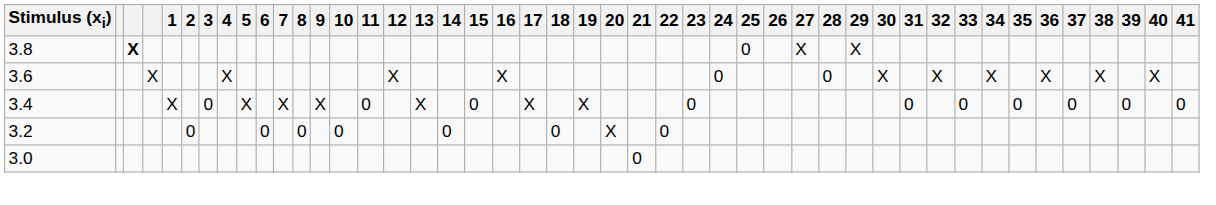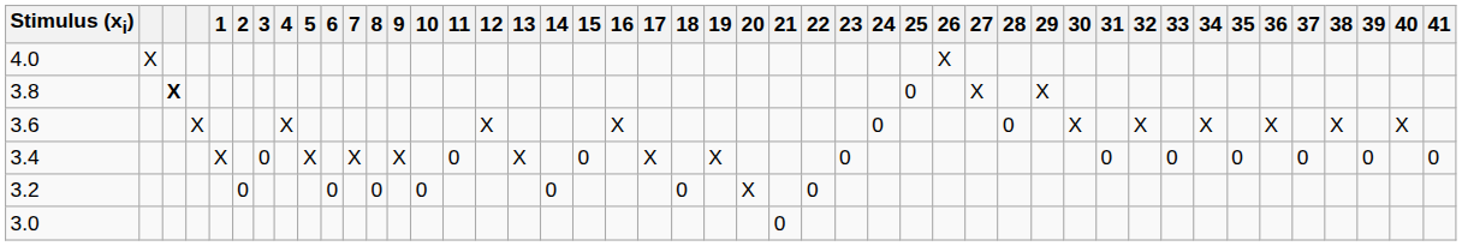+ row: 4.0 | X | X
